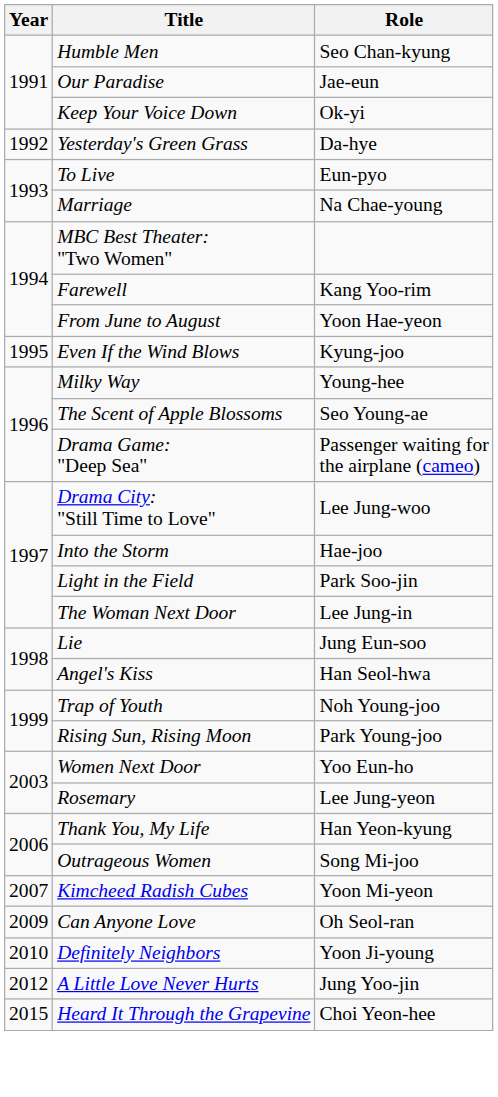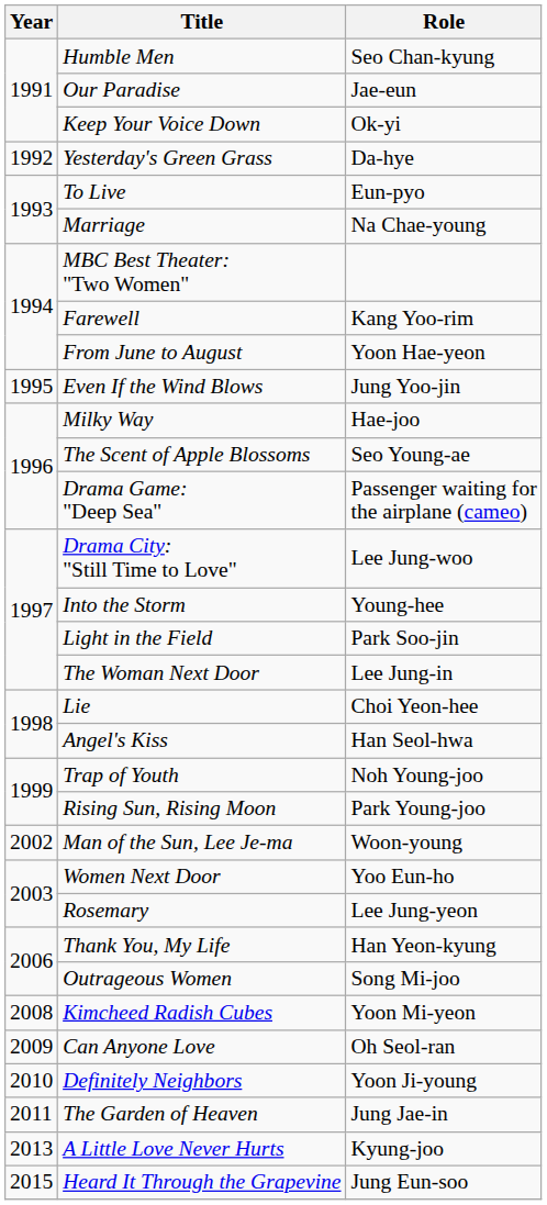Even If the Wind Blows | Role: Kyung-joo -> Jung Yoo-jin
Milky Way | Role: Young-hee -> Hae-joo
Into the Storm | Role: Hae-joo -> Young-hee
Lie | Role: Jung Eun-soo -> Choi Yeon-hee
+ row: 2002 | Man of the Sun, Lee Je-ma | Woon-young
Kimcheed Radish Cubes | Year: 2007 -> 2008
+ row: 2011 | The Garden of Heaven | Jung Jae-in
A Little Love Never Hurts | Year: 2012 -> 2013
A Little Love Never Hurts | Role: Jung Yoo-jin -> Kyung-joo
Heard It Through the Grapevine | Role: Choi Yeon-hee -> Jung Eun-soo
